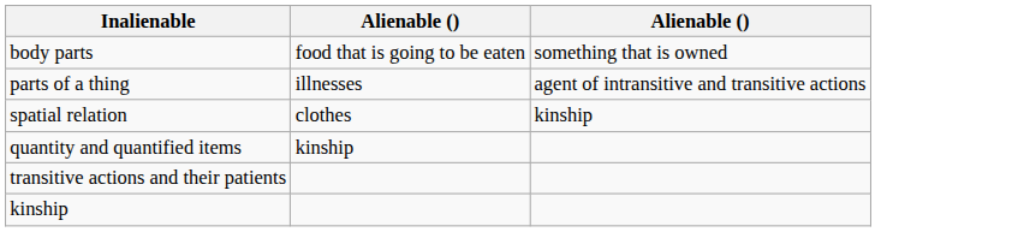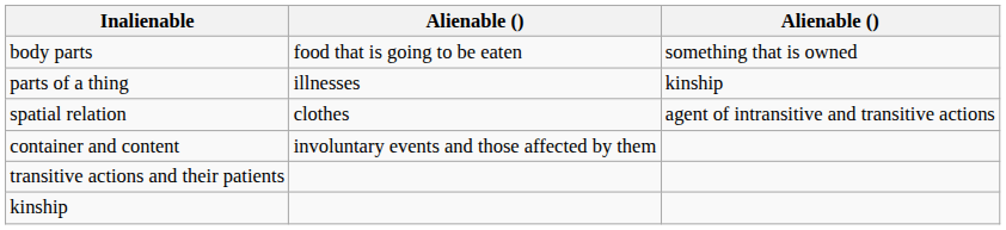parts of a thing | column 3: agent of intransitive and transitive actions -> kinship
spatial relation | column 3: kinship -> agent of intransitive and transitive actions
+ row: container and content | involuntary events and those affected by them
- row: quantity and quantified items | kinship
